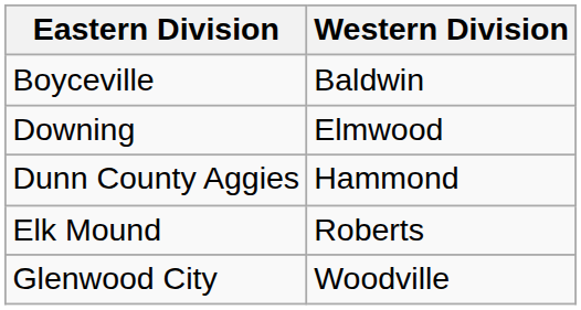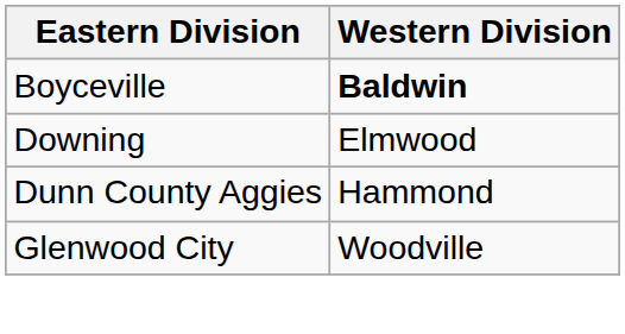Boyceville | Western Division: normal -> bold
- row: Elk Mound | Roberts
